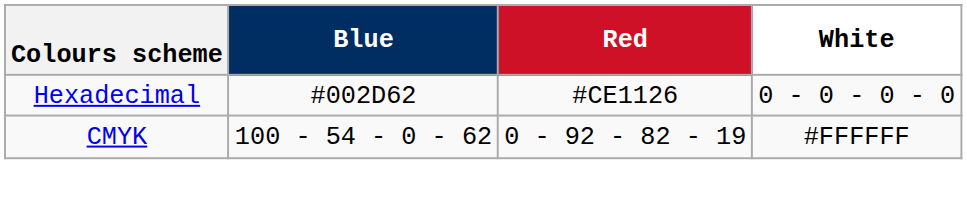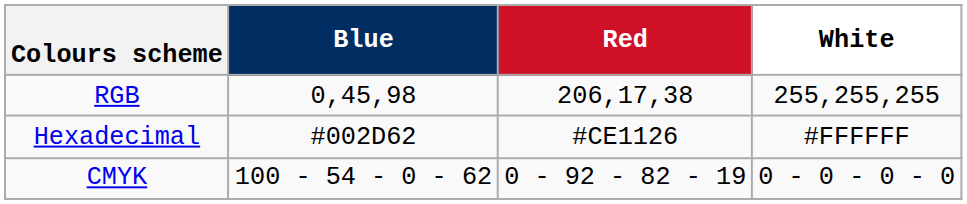+ row: RGB | 0,45,98 | 206,17,38 | 255,255,255
Hexadecimal | White: 0 - 0 - 0 - 0 -> #FFFFFF
CMYK | White: #FFFFFF -> 0 - 0 - 0 - 0
